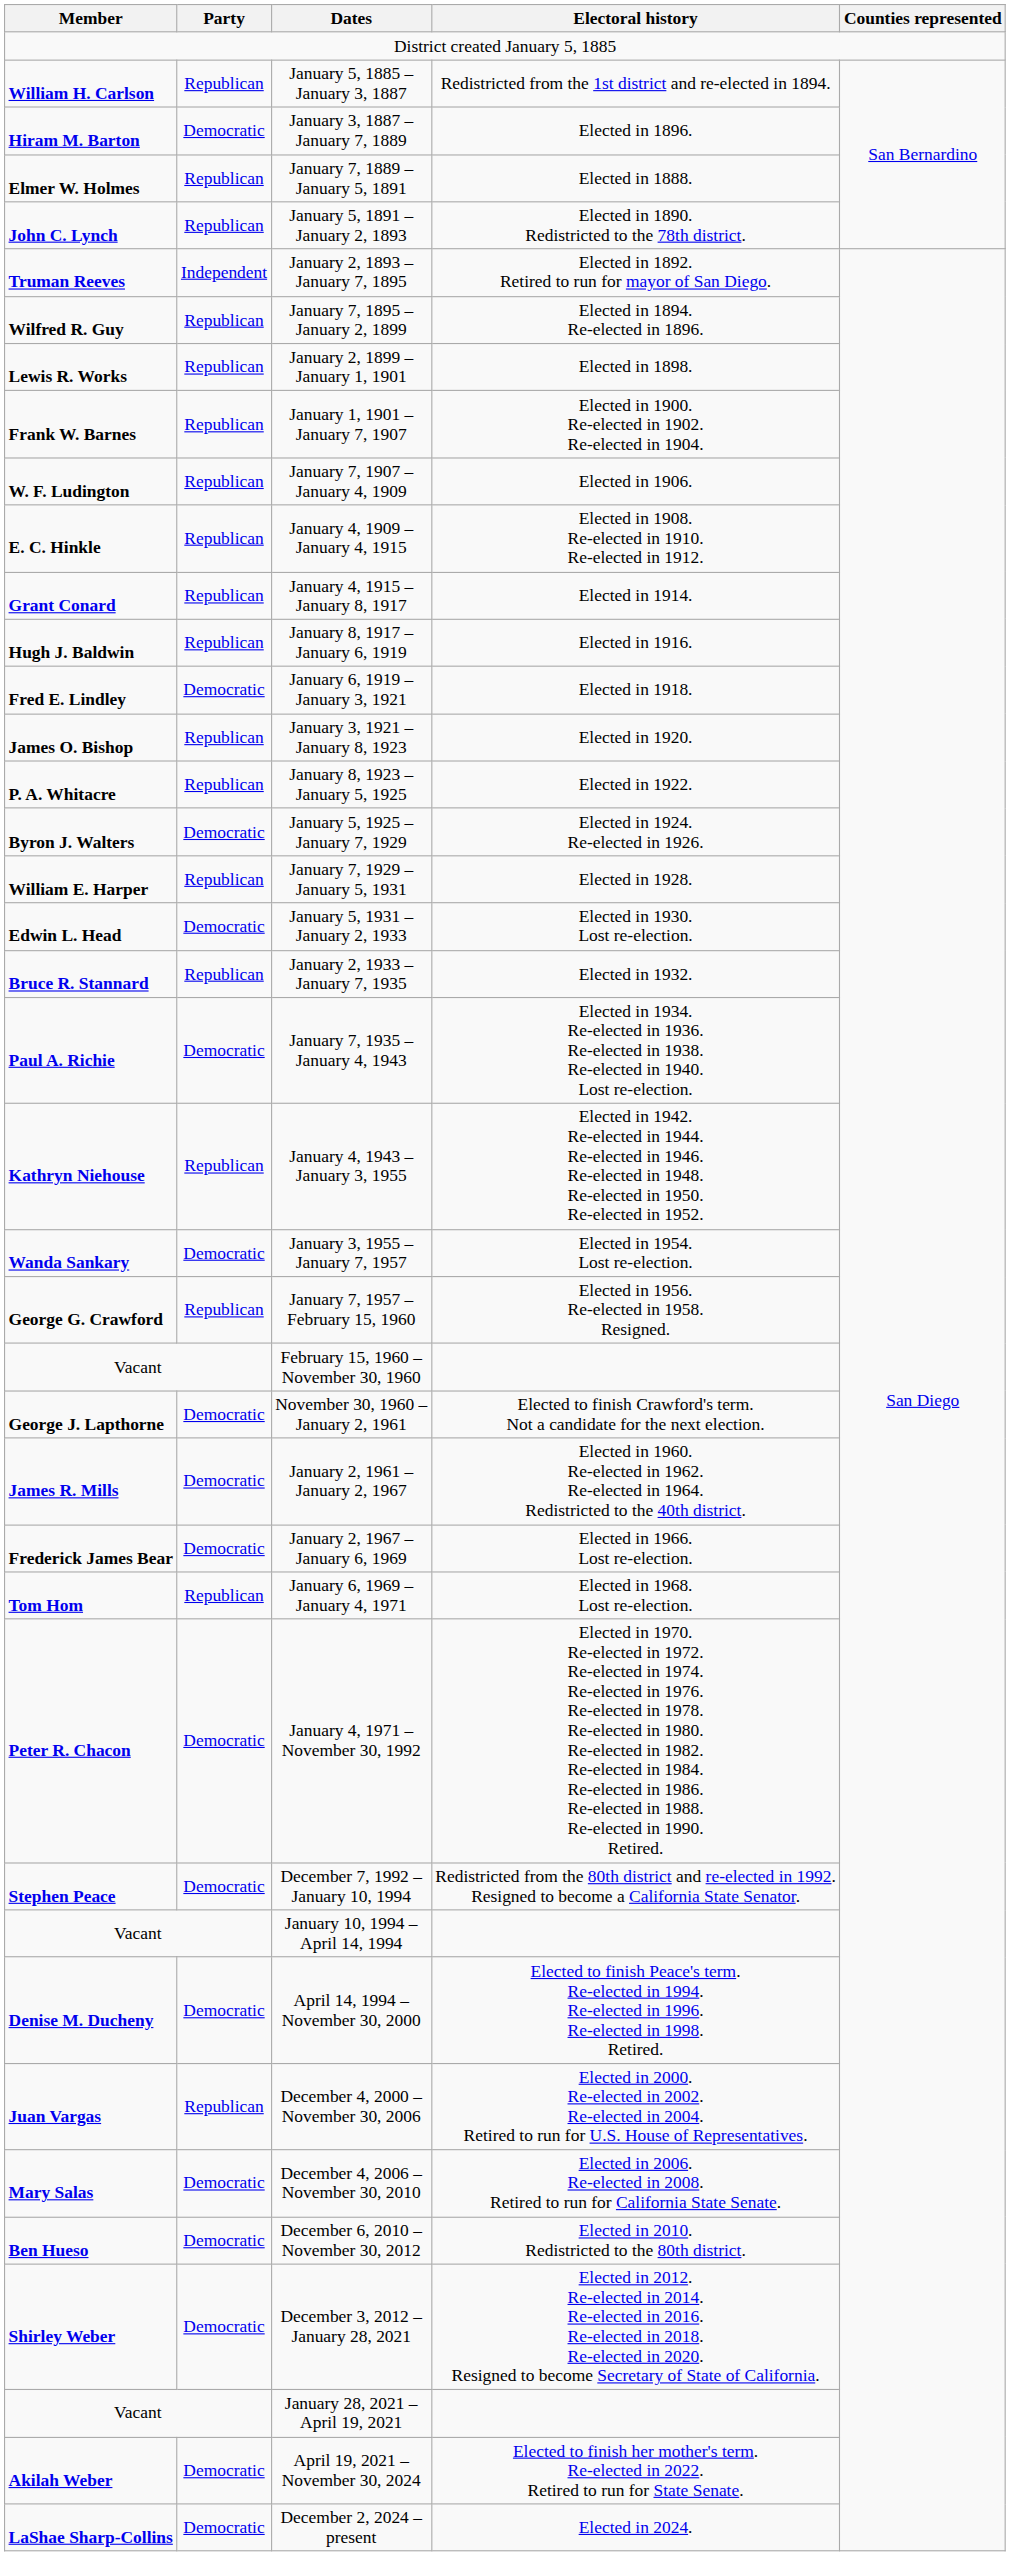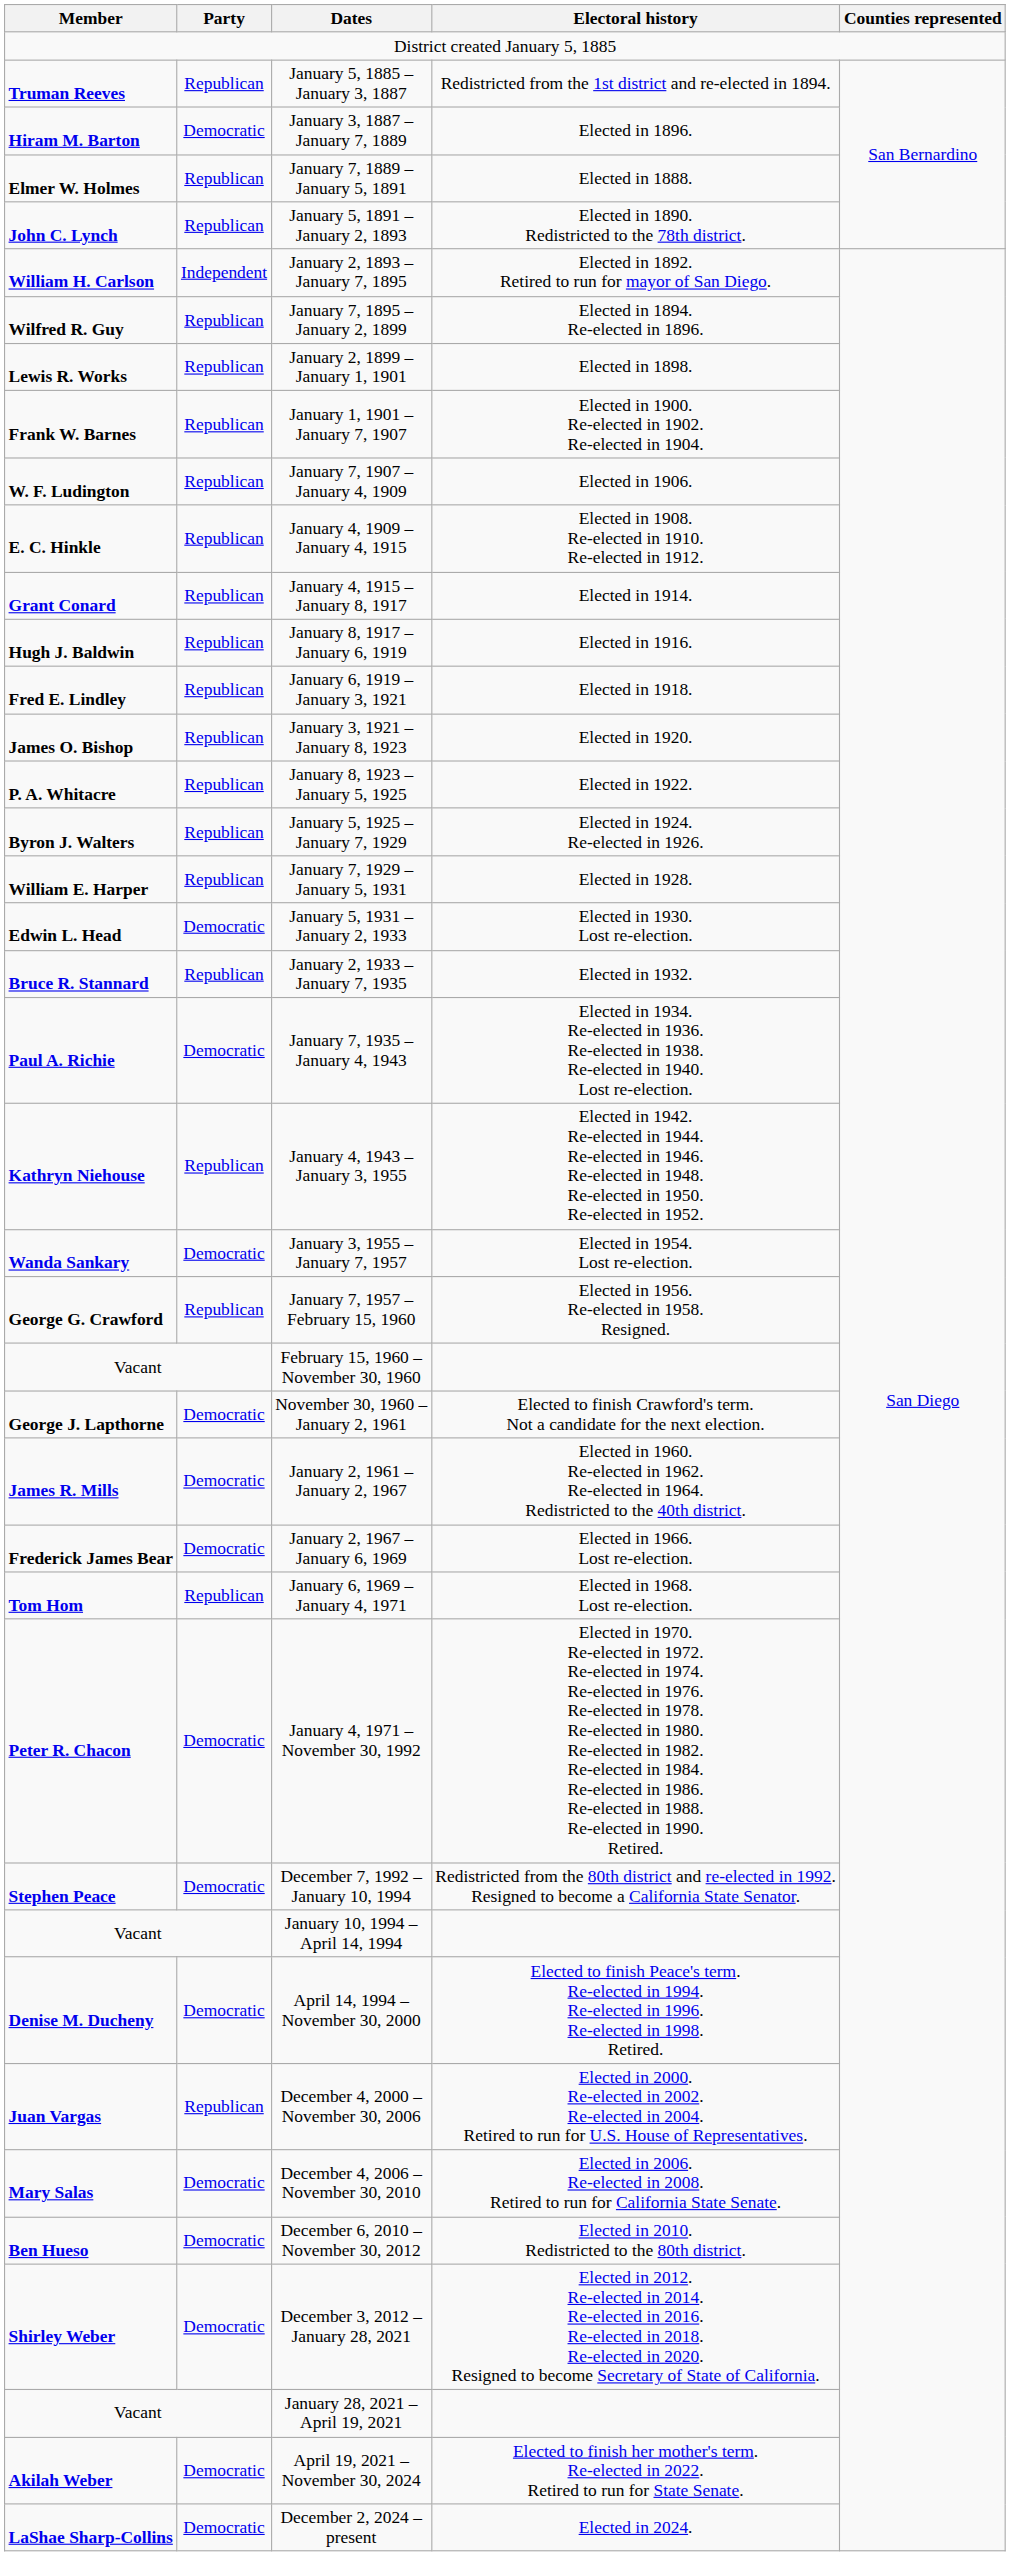January 5, 1885 – January 3, 1887 | Member: William H. Carlson -> Truman Reeves
January 2, 1893 – January 7, 1895 | Member: Truman Reeves -> William H. Carlson
January 6, 1919 – January 3, 1921 | Party: Democratic -> Republican
January 5, 1925 – January 7, 1929 | Party: Democratic -> Republican
